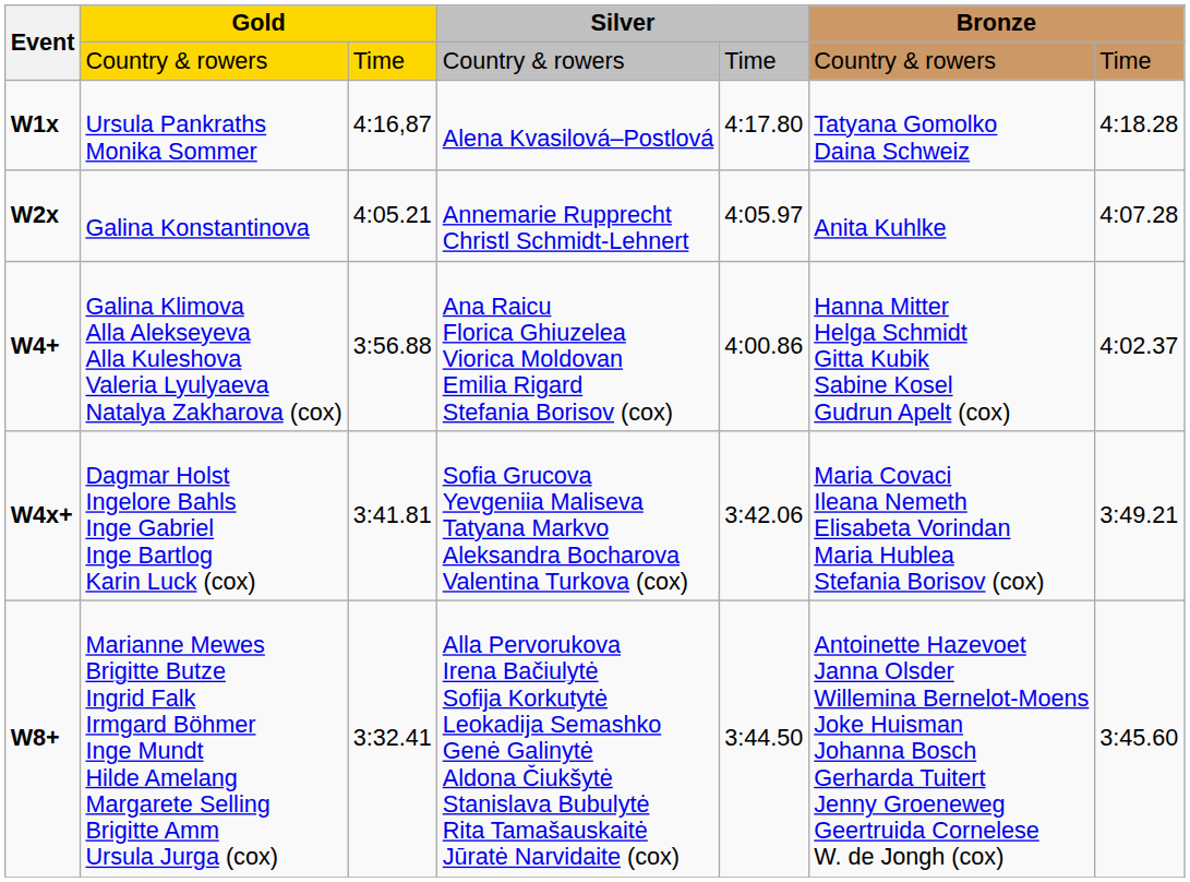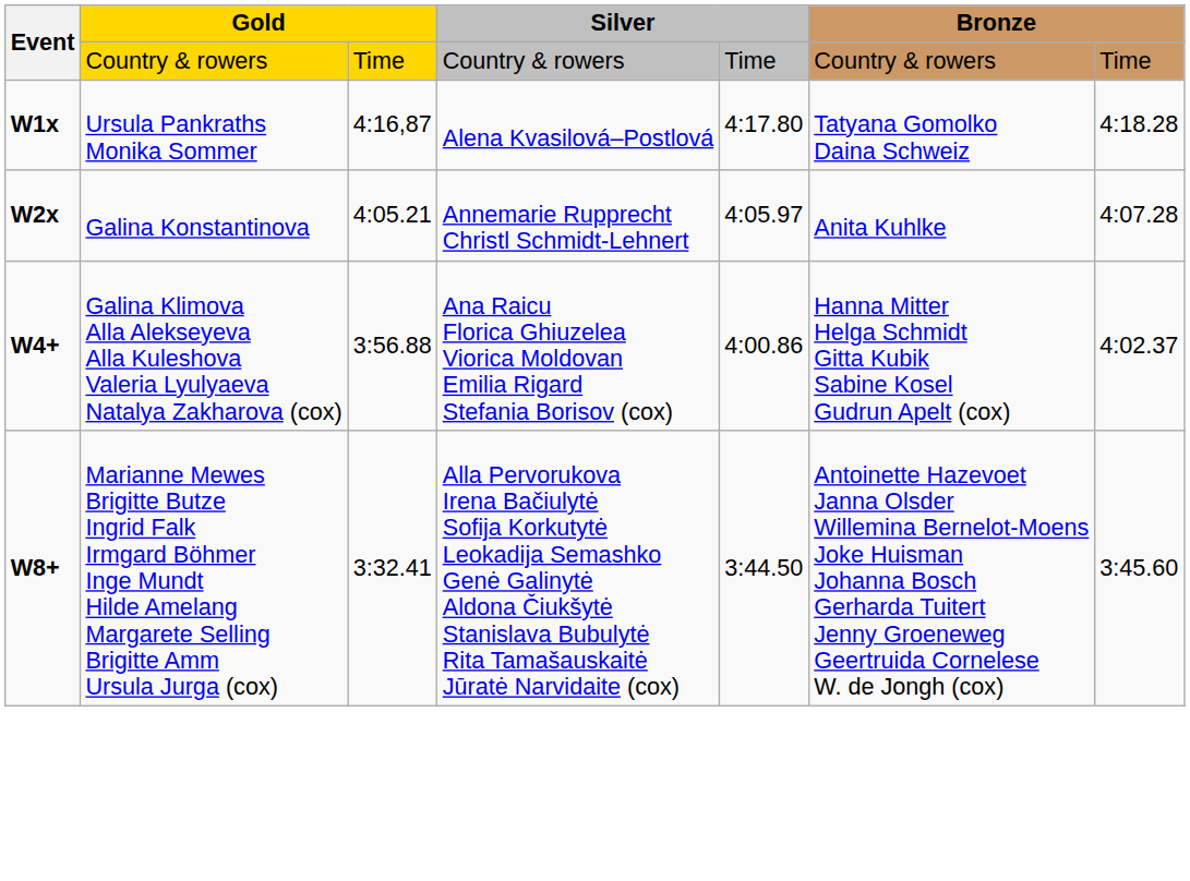- row: W4x+ | Dagmar Holst Ingelore Bahls Inge Gabriel Inge Bartlog Karin Luck (cox) | 3:41.81 | Sofia Grucova Yevgeniia Maliseva Tatyana Markvo Aleksandra Bocharova Valentina Turkova (cox) | 3:42.06 | Maria Covaci Ileana Nemeth Elisabeta Vorindan Maria Hublea Stefania Borisov (cox) | 3:49.21
